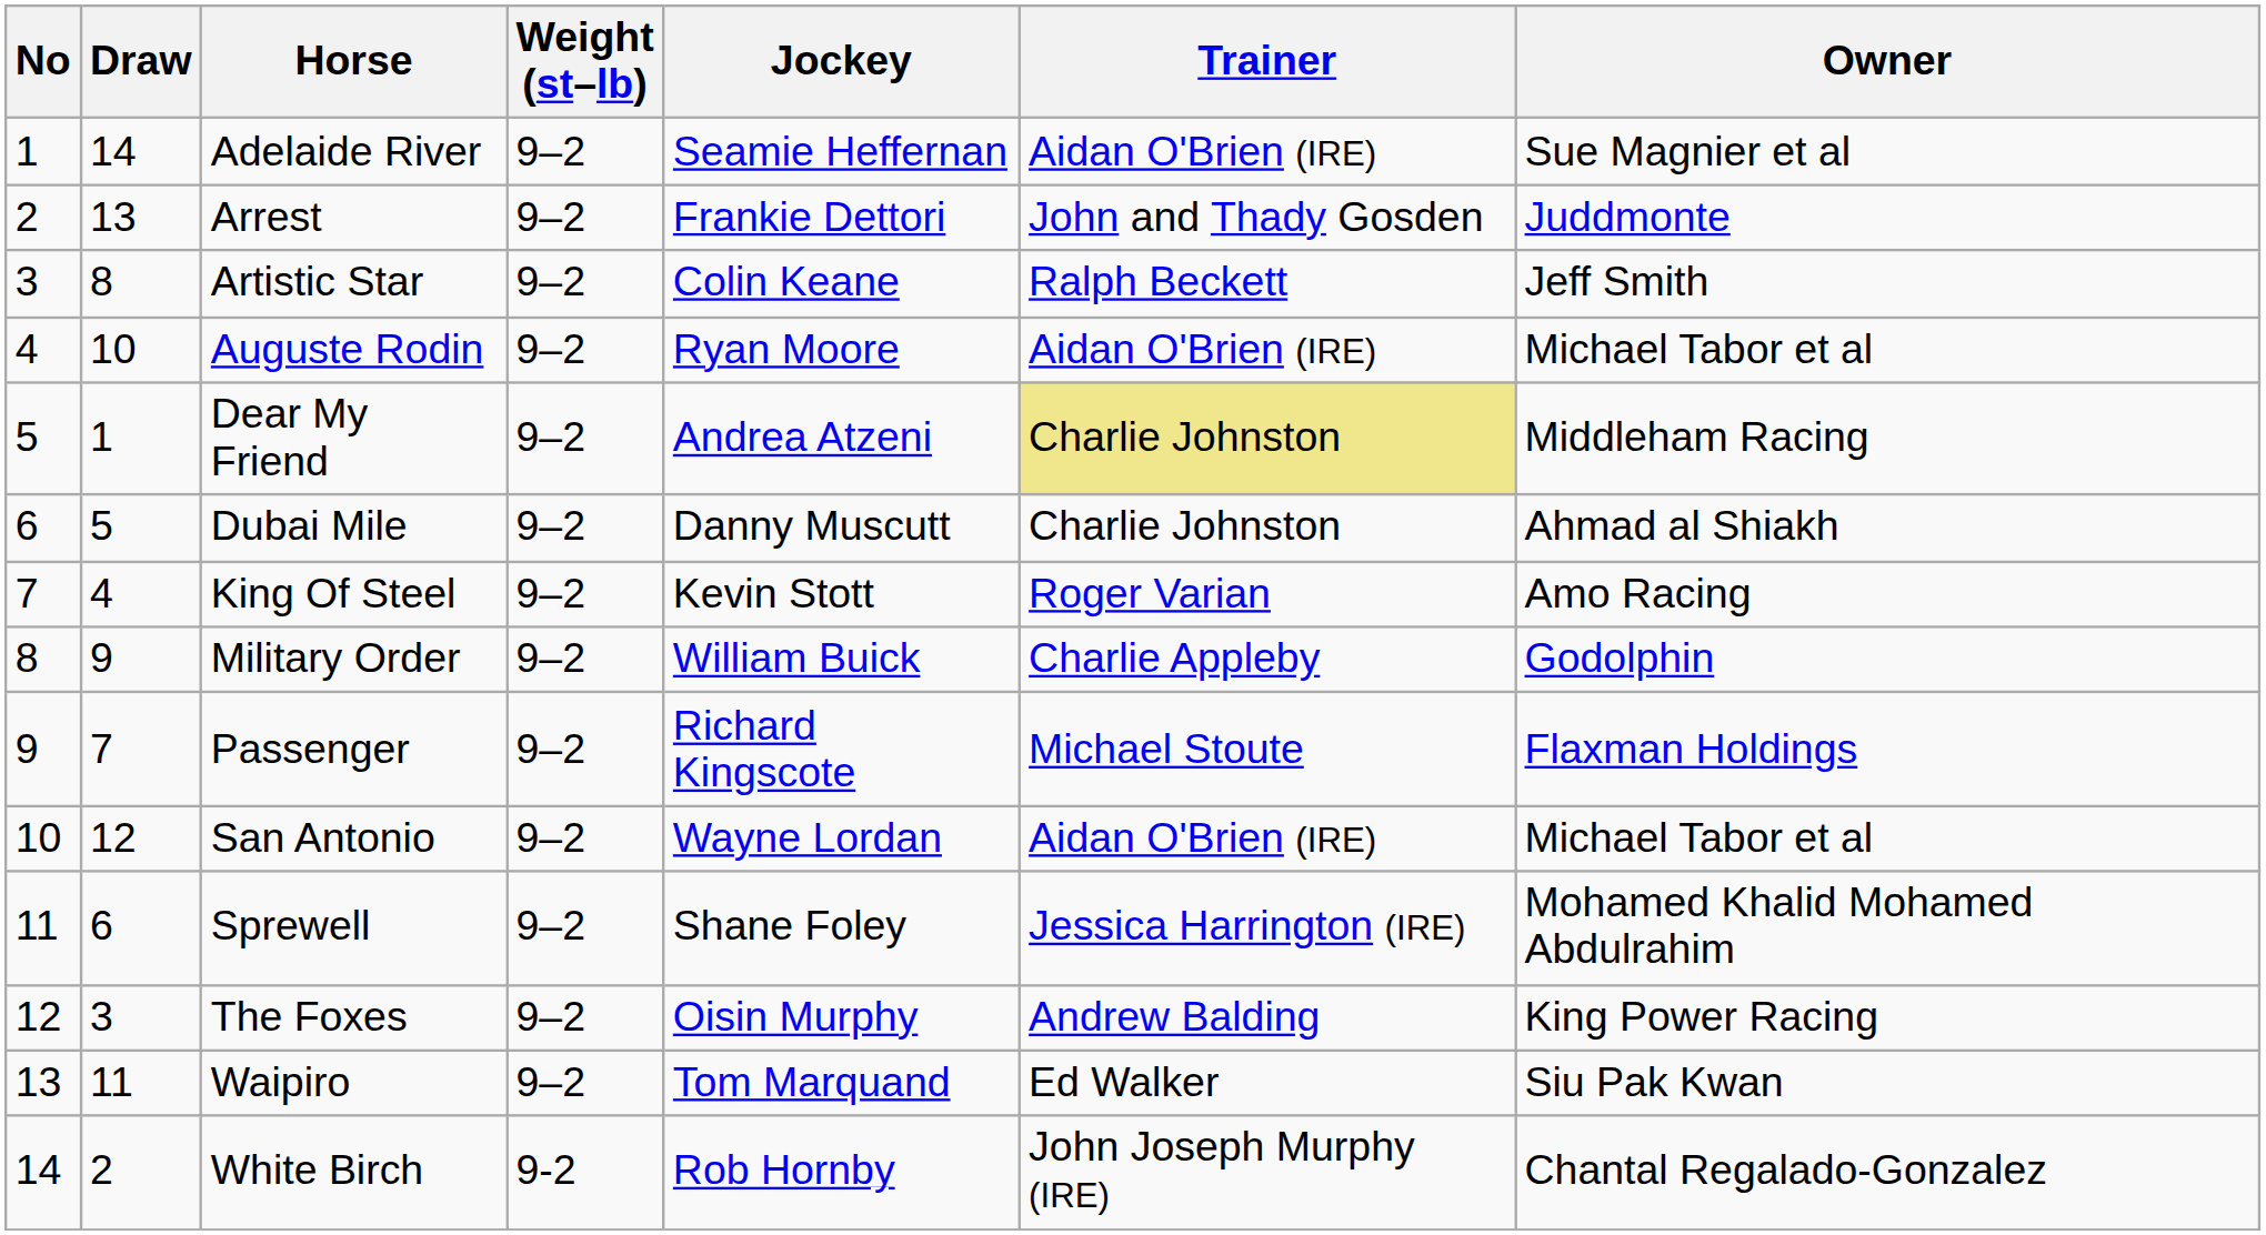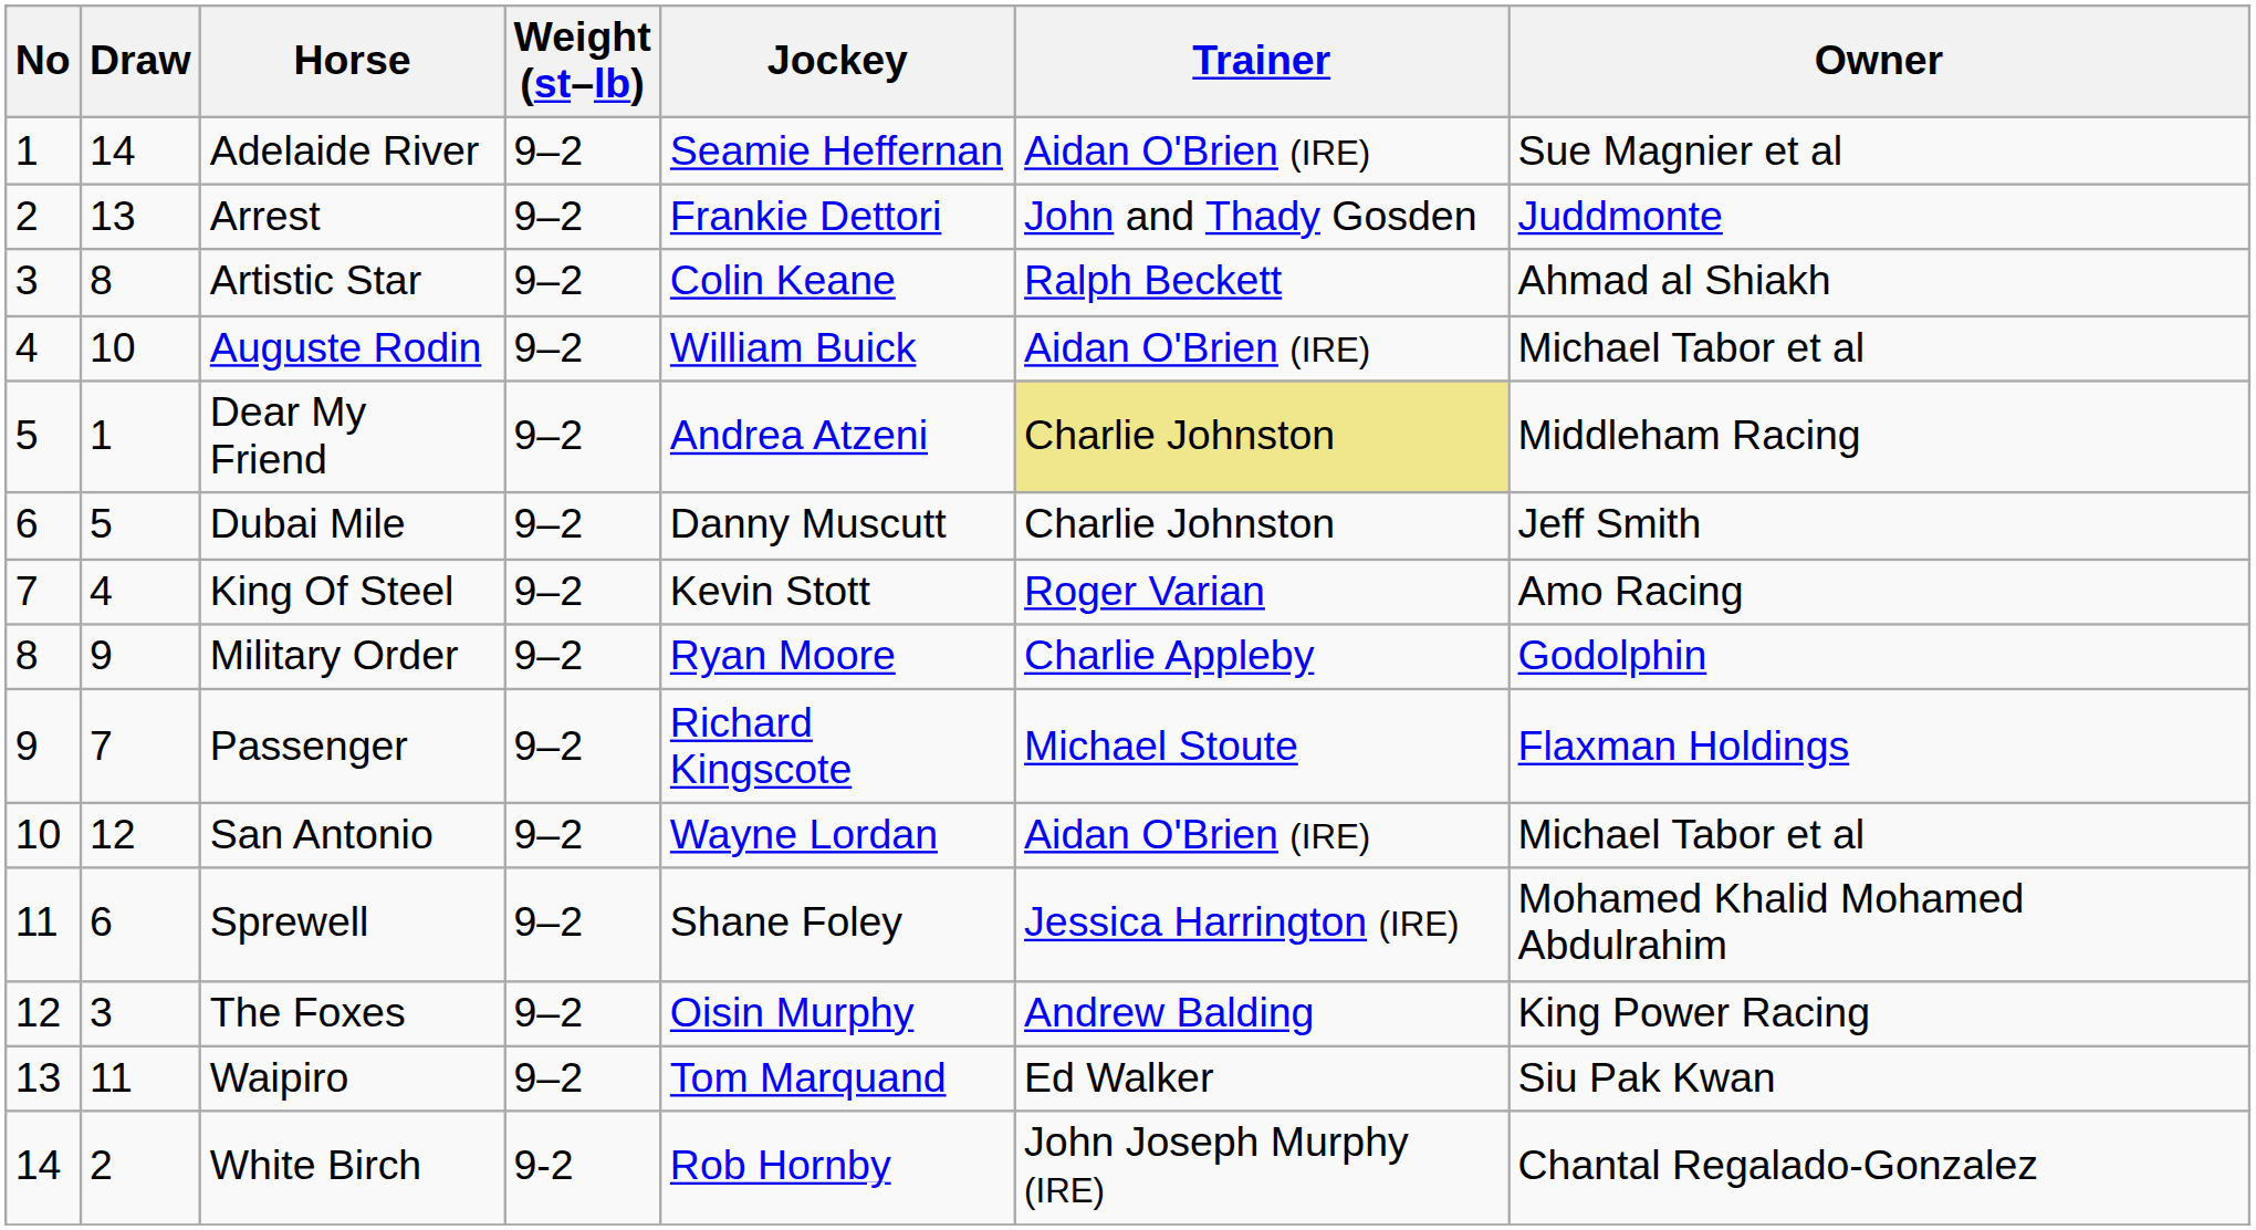Artistic Star | Owner: Jeff Smith -> Ahmad al Shiakh
Auguste Rodin | Jockey: Ryan Moore -> William Buick
Dubai Mile | Owner: Ahmad al Shiakh -> Jeff Smith
Military Order | Jockey: William Buick -> Ryan Moore
